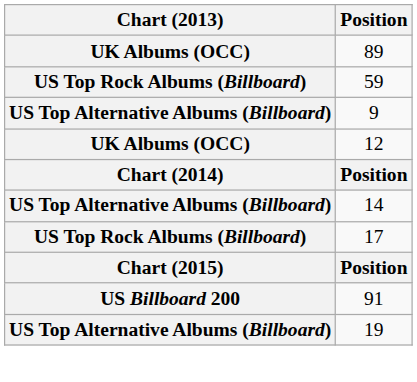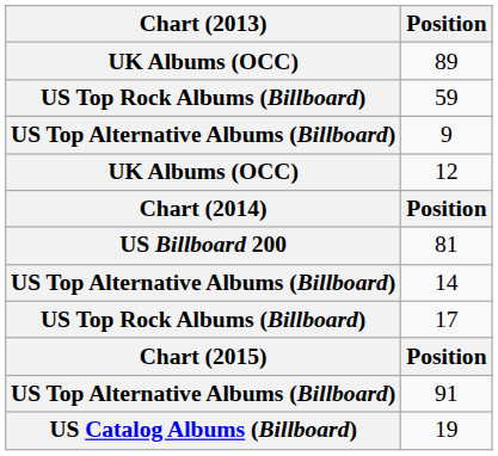+ row: US Billboard 200 | 81
91 | Chart (2013): US Billboard 200 -> US Top Alternative Albums (Billboard)
19 | Chart (2013): US Top Alternative Albums (Billboard) -> US Catalog Albums (Billboard)
